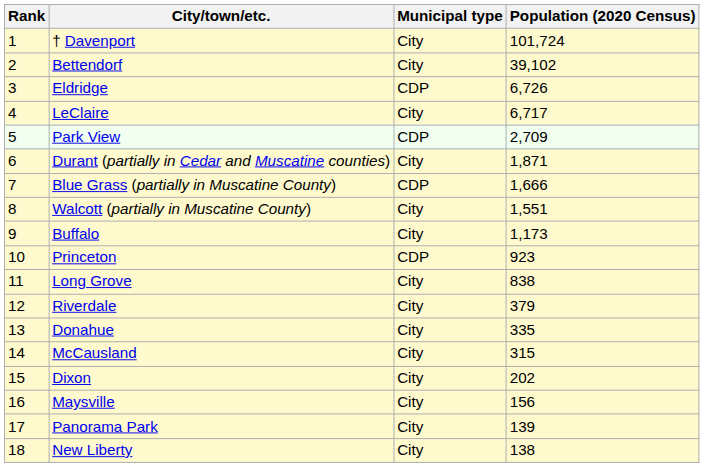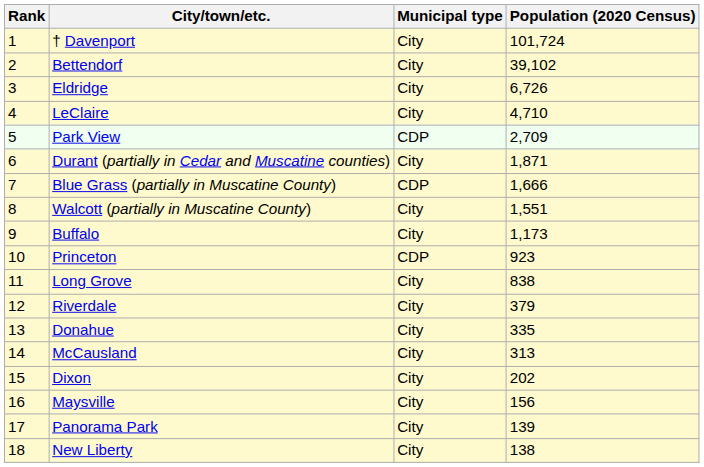Eldridge | Municipal type: CDP -> City
LeClaire | Population (2020 Census): 6,717 -> 4,710
McCausland | Population (2020 Census): 315 -> 313
